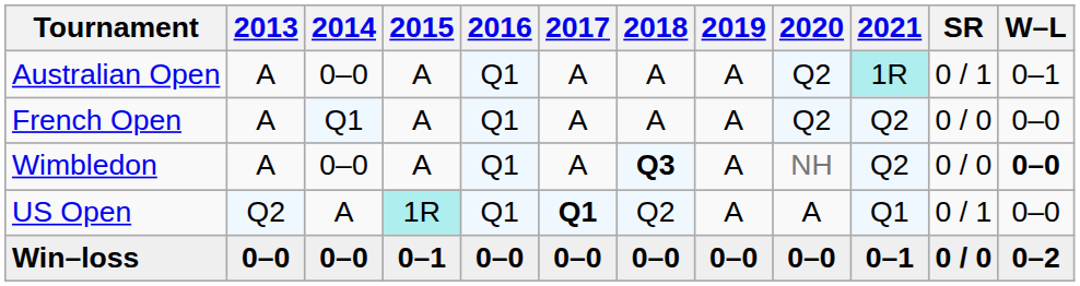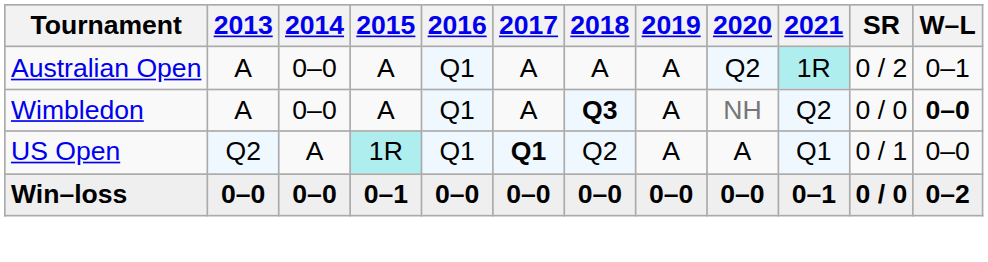Australian Open | SR: 0 / 1 -> 0 / 2
- row: French Open | A | Q1 | A | Q1 | A | A | A | Q2 | Q2 | 0 / 0 | 0–0
